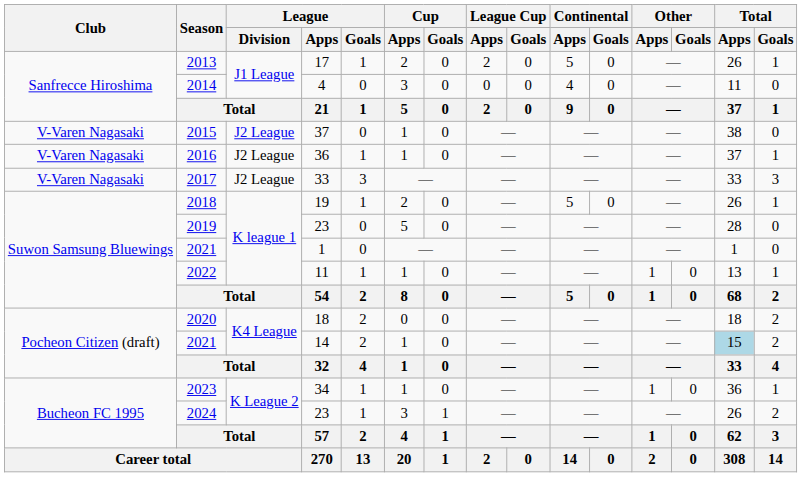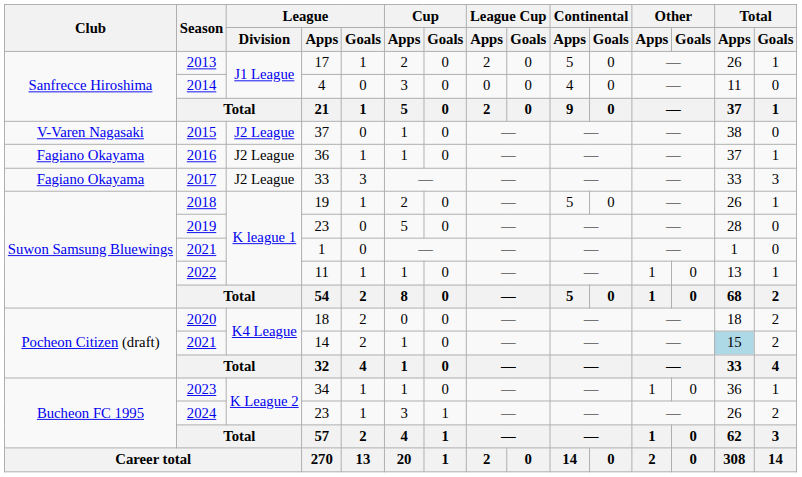2016 | Club: V-Varen Nagasaki -> Fagiano Okayama
2017 | Club: V-Varen Nagasaki -> Fagiano Okayama
